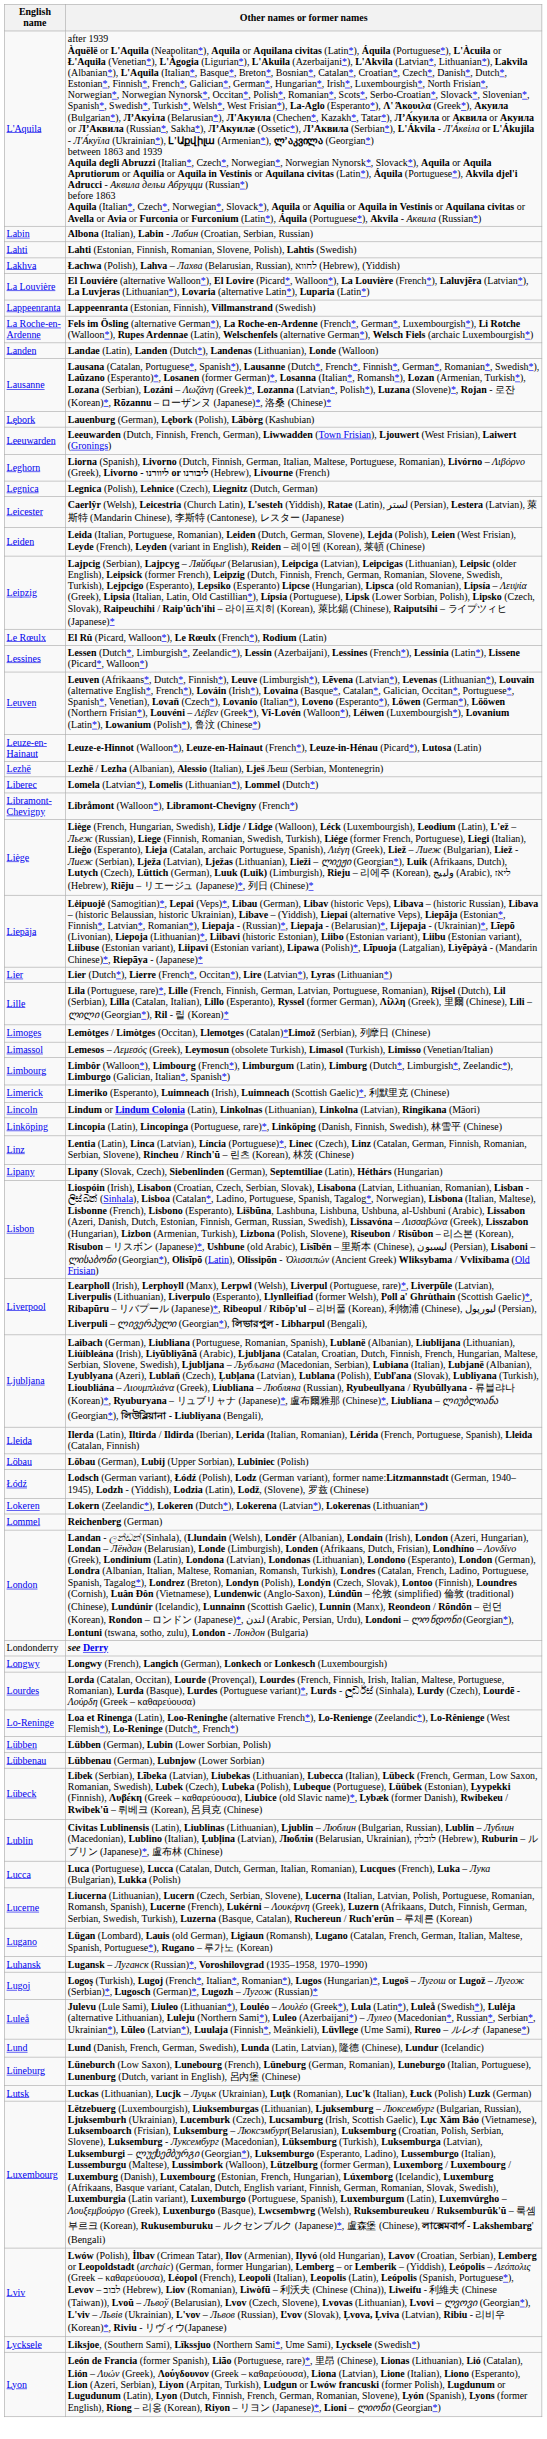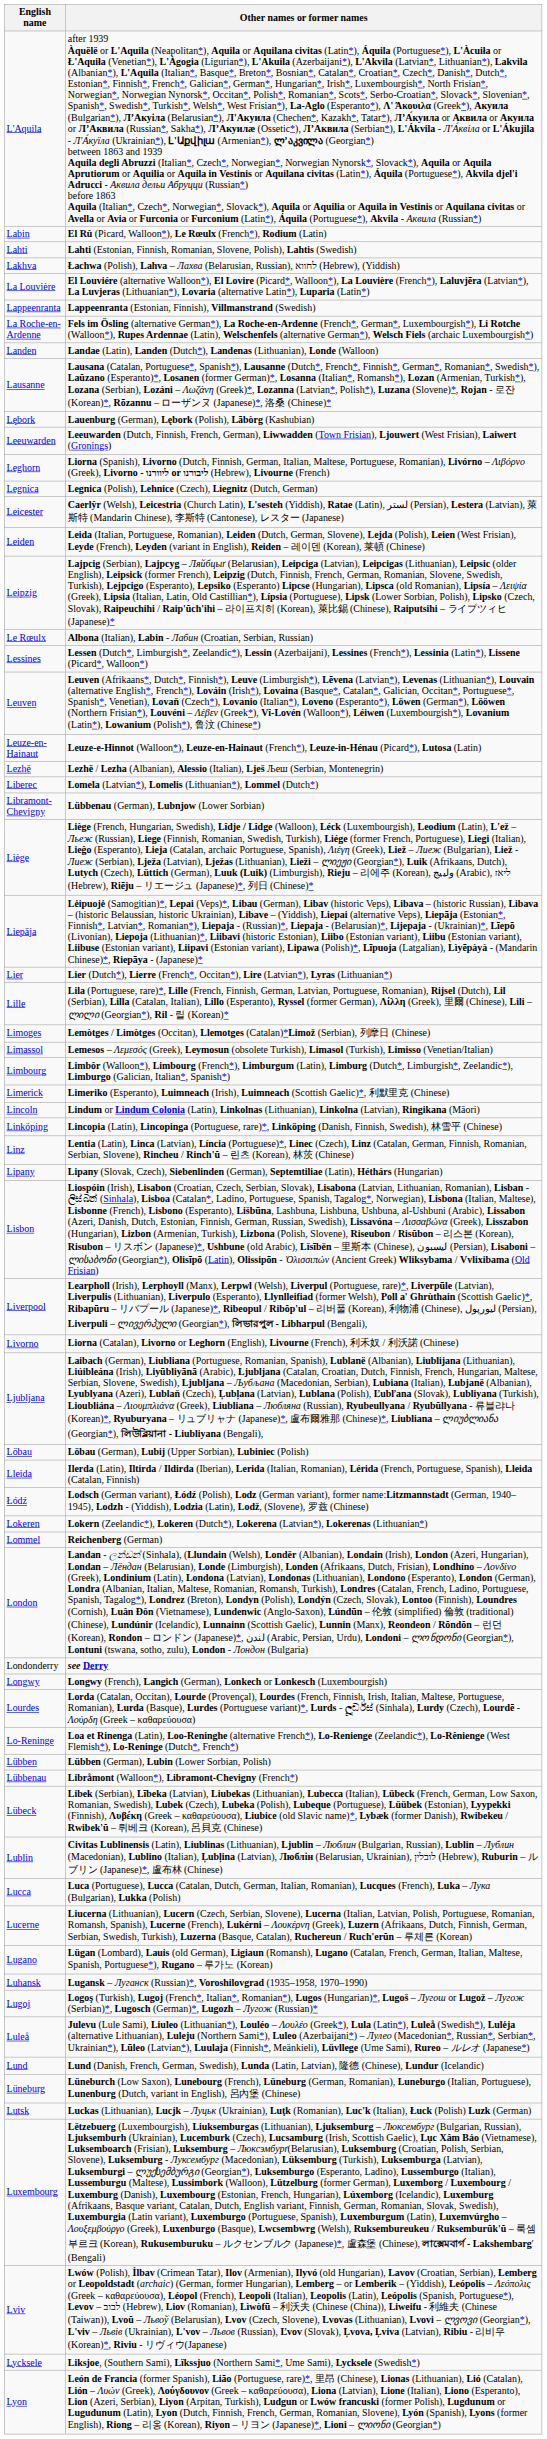Labin | Other names or former names: Albona (Italian), Labin - Лабин (Croatian, Serbian, Russian) -> El Rû (Picard, Walloon*), Le Rœulx (French*), Rodium (Latin)
Le Rœulx | Other names or former names: El Rû (Picard, Walloon*), Le Rœulx (French*), Rodium (Latin) -> Albona (Italian), Labin - Лабин (Croatian, Serbian, Russian)
Libramont-Chevigny | Other names or former names: Libråmont (Walloon*), Libramont-Chevigny (French*) -> Lübbenau (German), Lubnjow (Lower Sorbian)
+ row: Livorno | Liorna (Catalan), Livorno or Leghorn (English), Livourne (French), 利禾奴 / 利沃諾 (Chinese)
rows swapped: Lleida <-> Löbau
Lübbenau | Other names or former names: Lübbenau (German), Lubnjow (Lower Sorbian) -> Libråmont (Walloon*), Libramont-Chevigny (French*)
